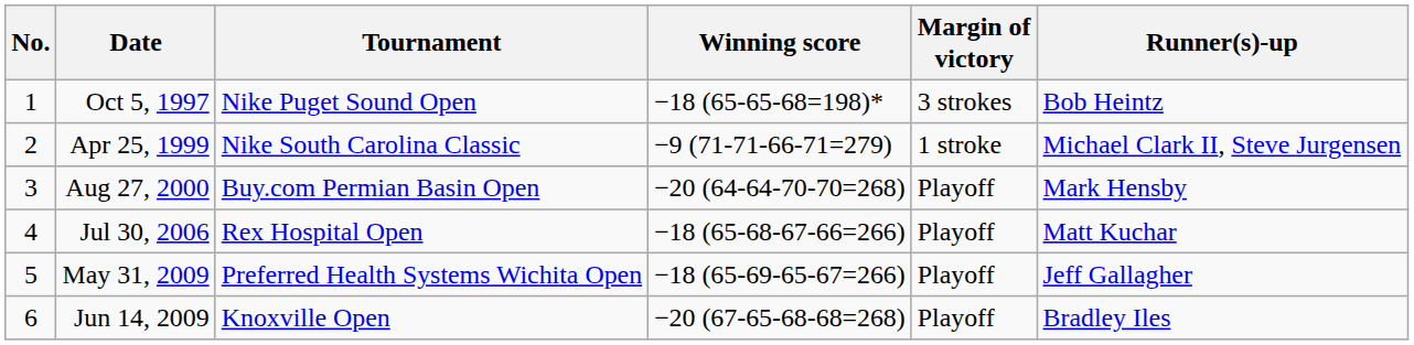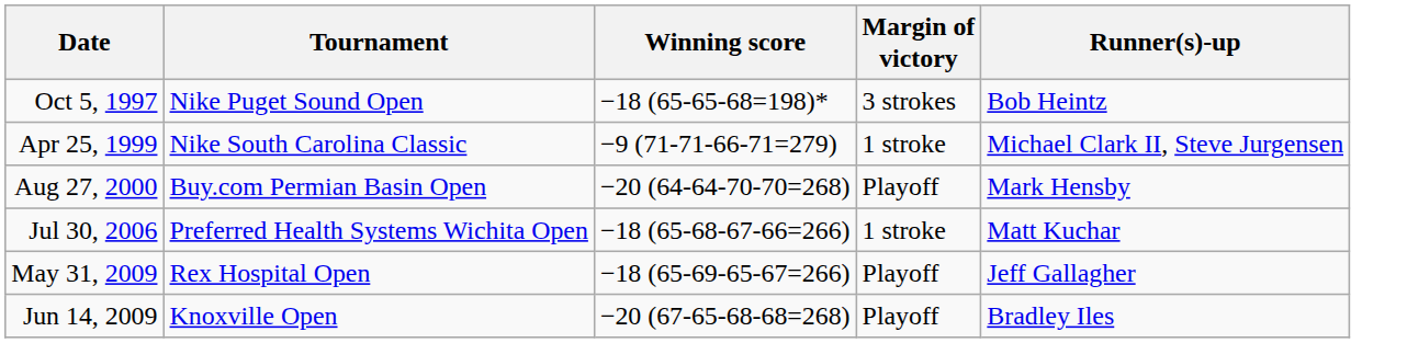- column: No. | 1 | 2 | 3 | 4 | 5 | 6
Jul 30, 2006 | Tournament: Rex Hospital Open -> Preferred Health Systems Wichita Open
Jul 30, 2006 | Margin of victory: Playoff -> 1 stroke
May 31, 2009 | Tournament: Preferred Health Systems Wichita Open -> Rex Hospital Open
